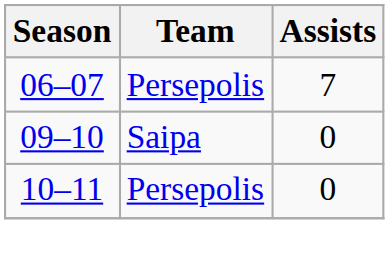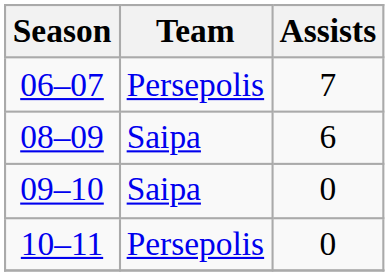+ row: 08–09 | Saipa | 6
